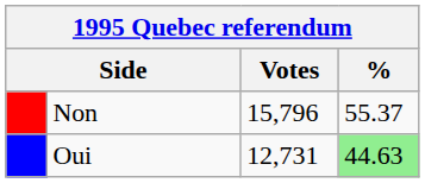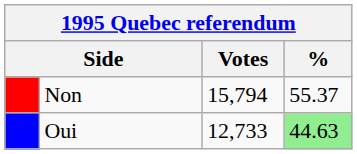Non | Votes: 15,796 -> 15,794
Oui | Votes: 12,731 -> 12,733
